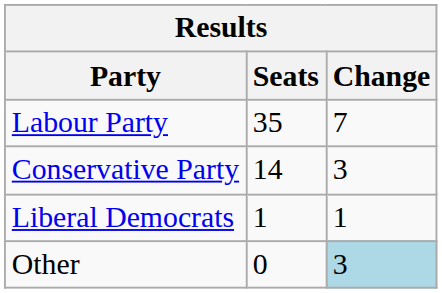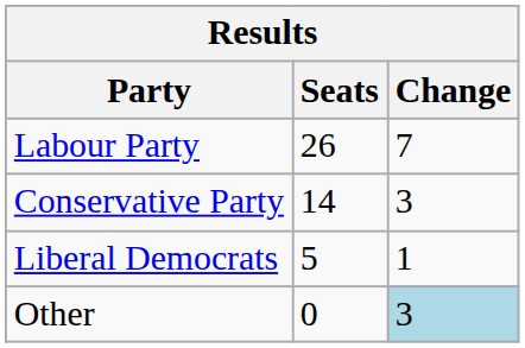Labour Party | Seats: 35 -> 26
Liberal Democrats | Seats: 1 -> 5
